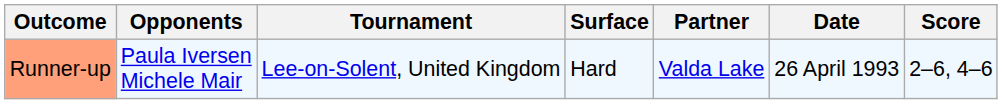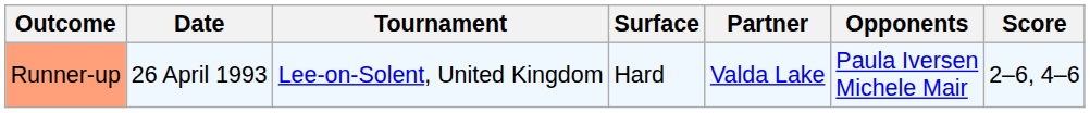columns swapped: Date <-> Opponents
